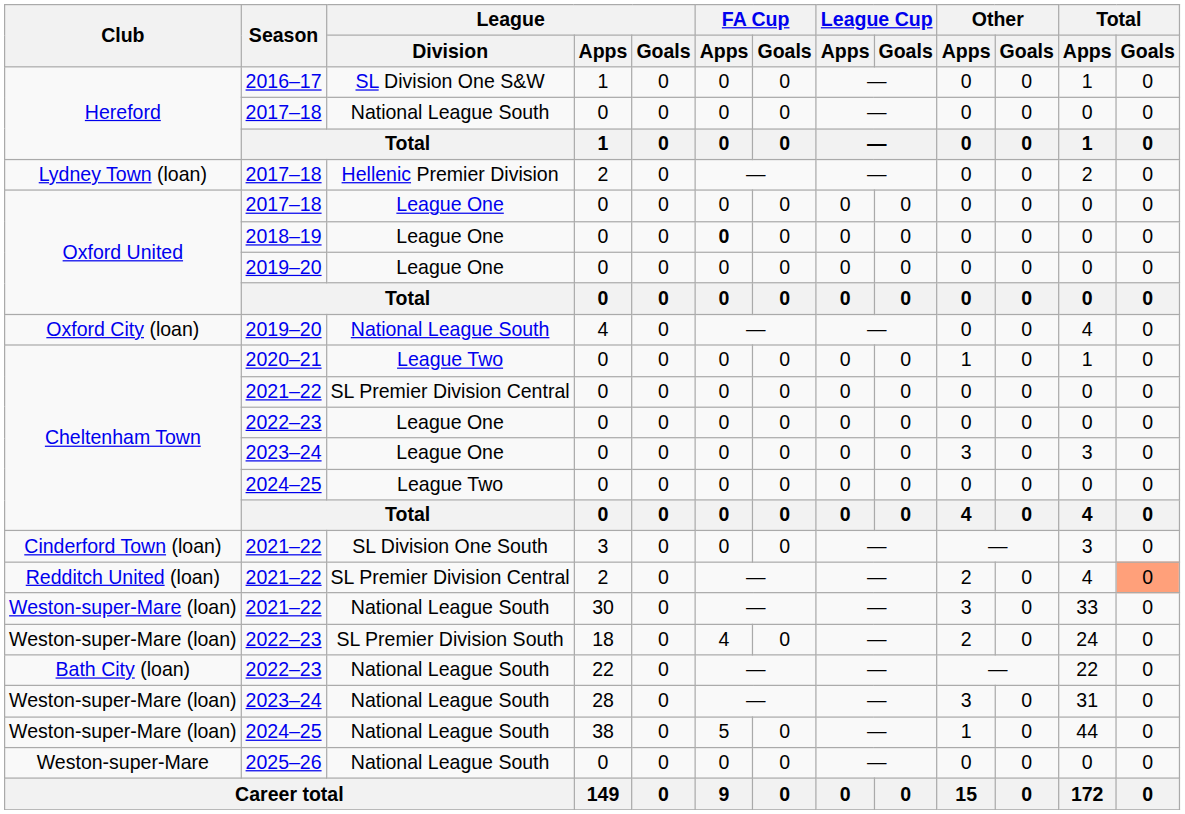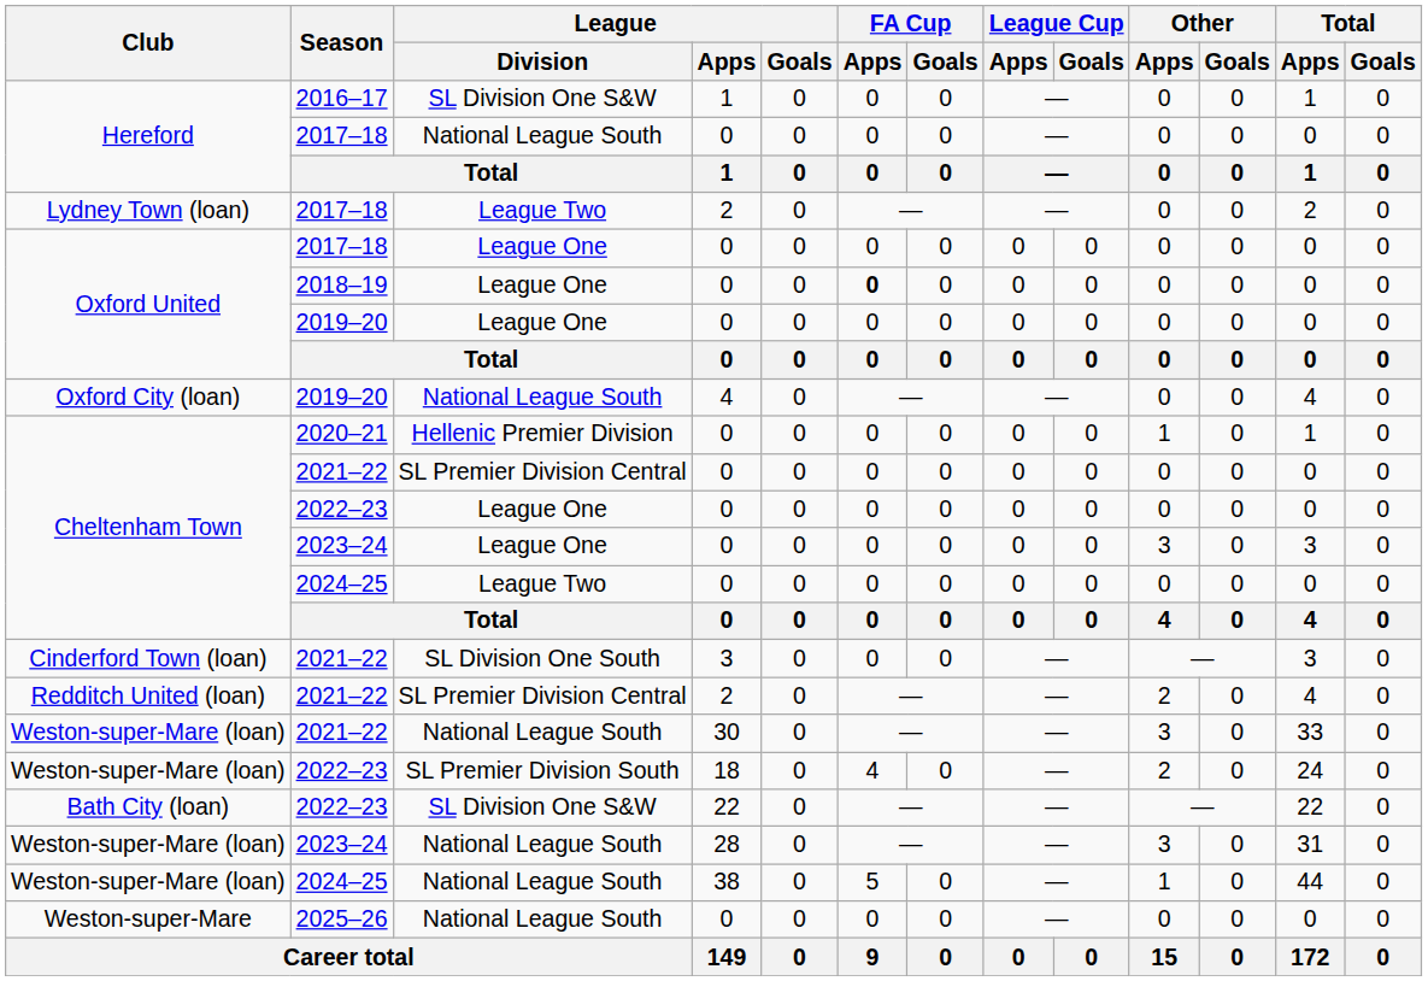Lydney Town (loan) | League / Division: Hellenic Premier Division -> League Two
Cheltenham Town / 2020–21 | League / Division: League Two -> Hellenic Premier Division
Redditch United (loan) | Total / Goals: lightsalmon background -> no background
Bath City (loan) | League / Division: National League South -> SL Division One S&W
